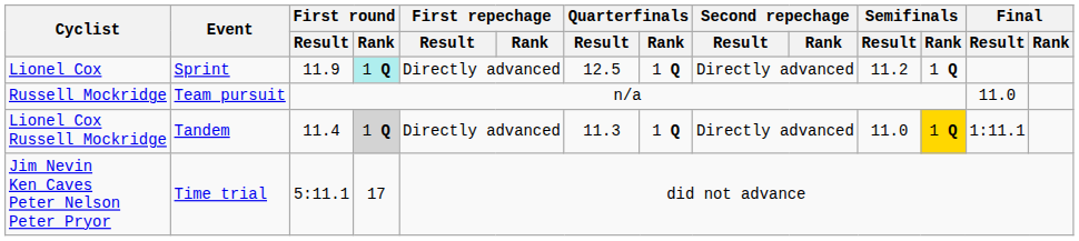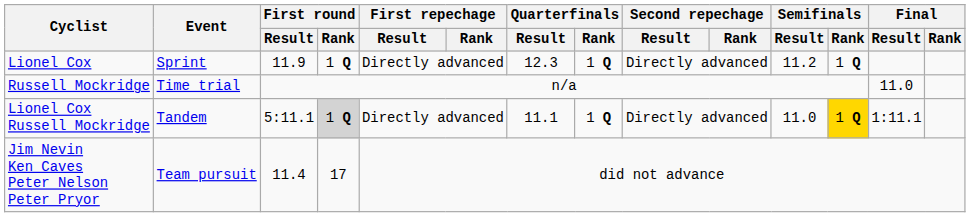Lionel Cox | First round / Rank: paleturquoise background -> no background
Lionel Cox | Quarterfinals / Result: 12.5 -> 12.3
Russell Mockridge | Event: Team pursuit -> Time trial
Lionel Cox Russell Mockridge | First round / Result: 11.4 -> 5:11.1
Lionel Cox Russell Mockridge | Quarterfinals / Result: 11.3 -> 11.1
Jim Nevin Ken Caves Peter Nelson Peter Pryor | Event: Time trial -> Team pursuit
Jim Nevin Ken Caves Peter Nelson Peter Pryor | First round / Result: 5:11.1 -> 11.4
